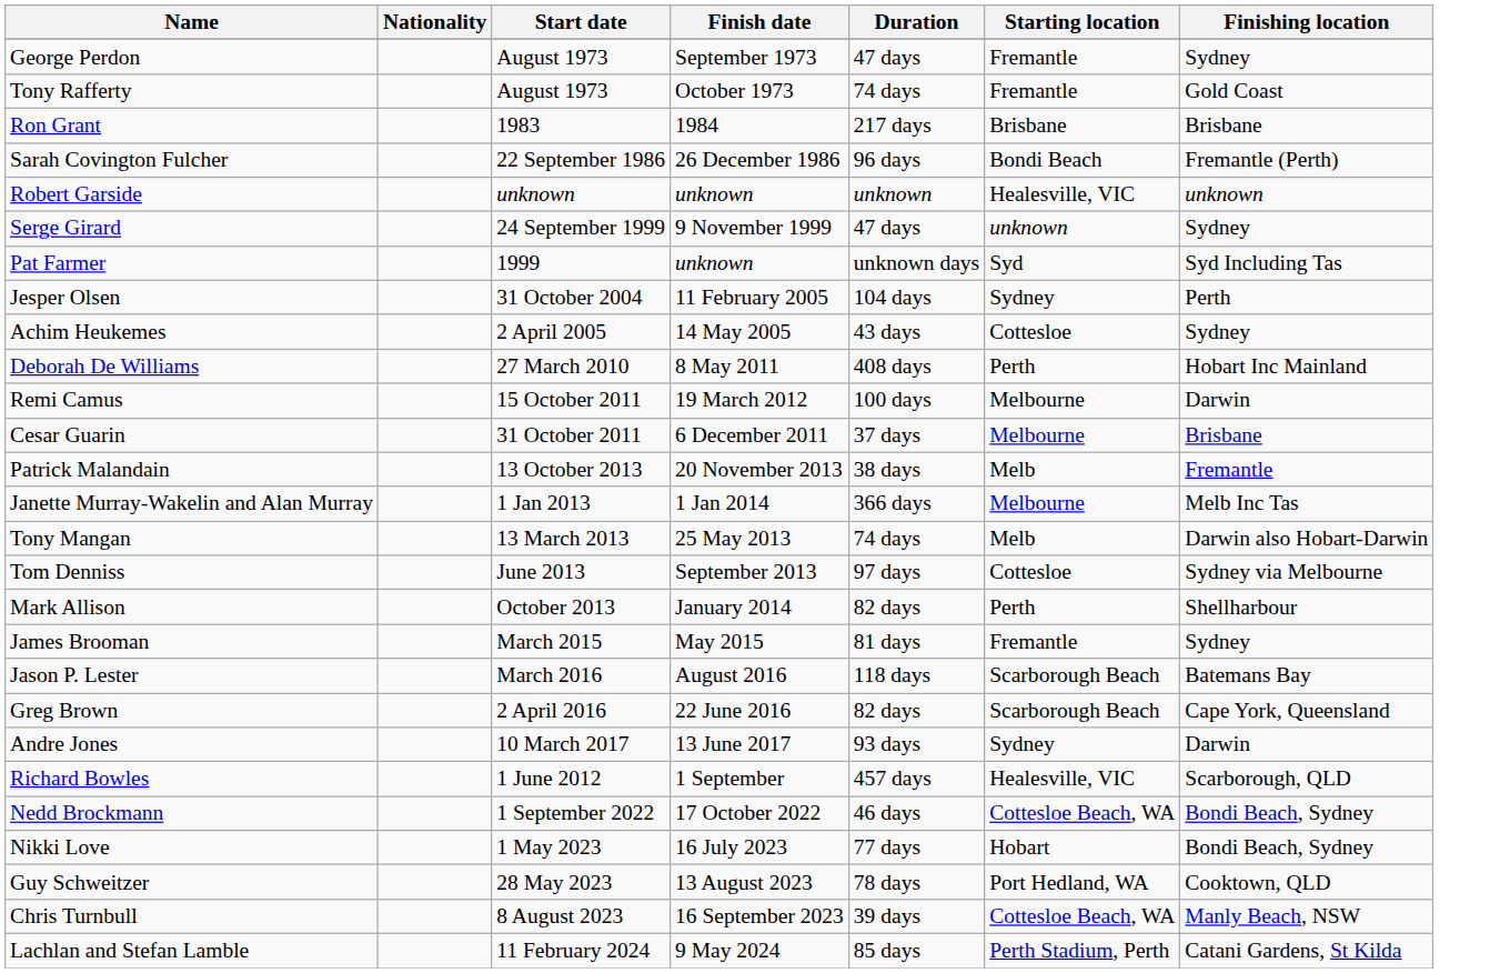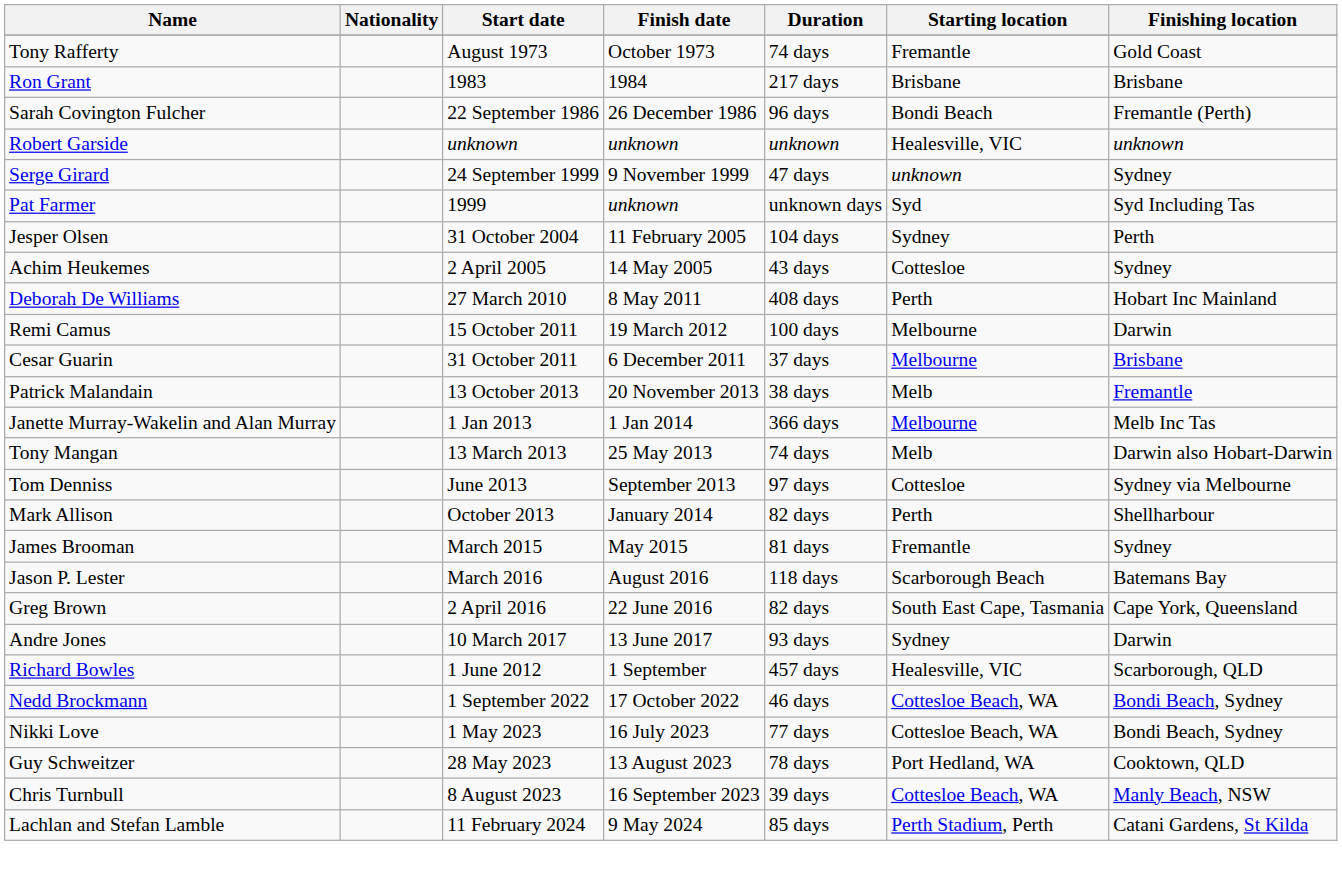- row: George Perdon | August 1973 | September 1973 | 47 days | Fremantle | Sydney
Greg Brown | Starting location: Scarborough Beach -> South East Cape, Tasmania
Nikki Love | Starting location: Hobart -> Cottesloe Beach, WA
